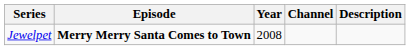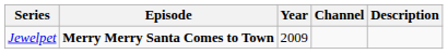Jewelpet | Year: 2008 -> 2009
